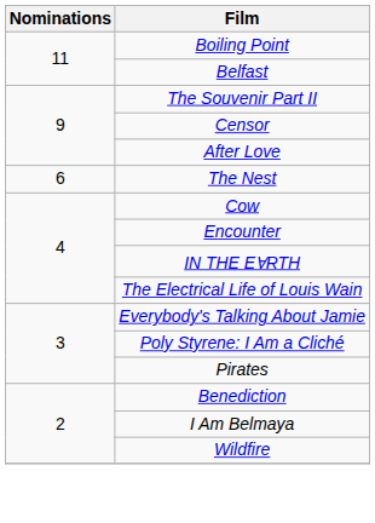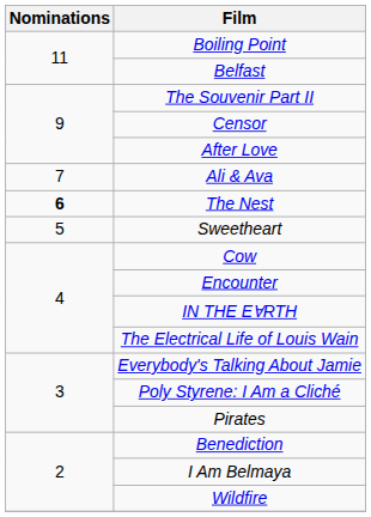+ row: 7 | Ali & Ava
The Nest | Nominations: normal -> bold
+ row: 5 | Sweetheart
